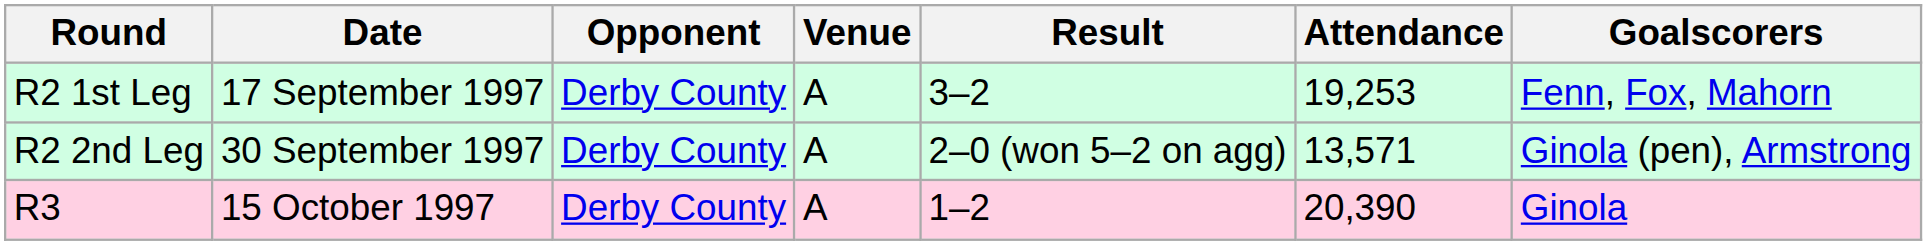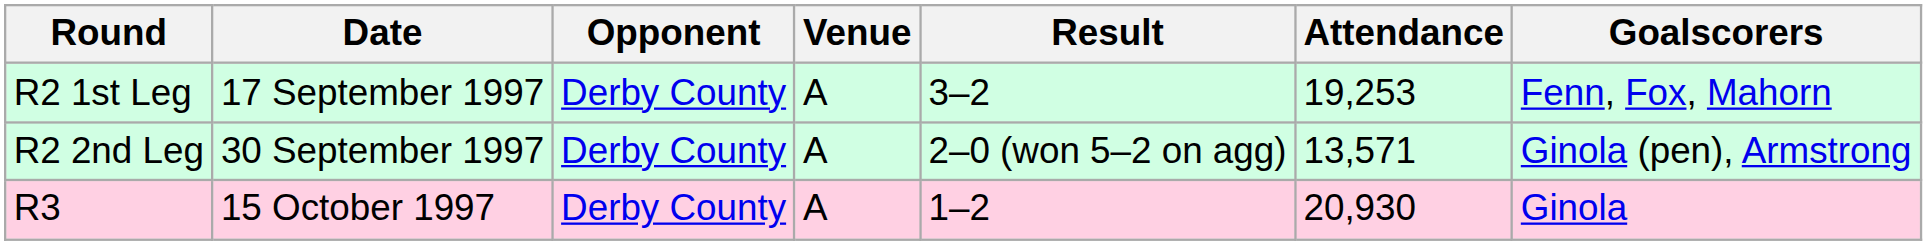R3 | Attendance: 20,390 -> 20,930
